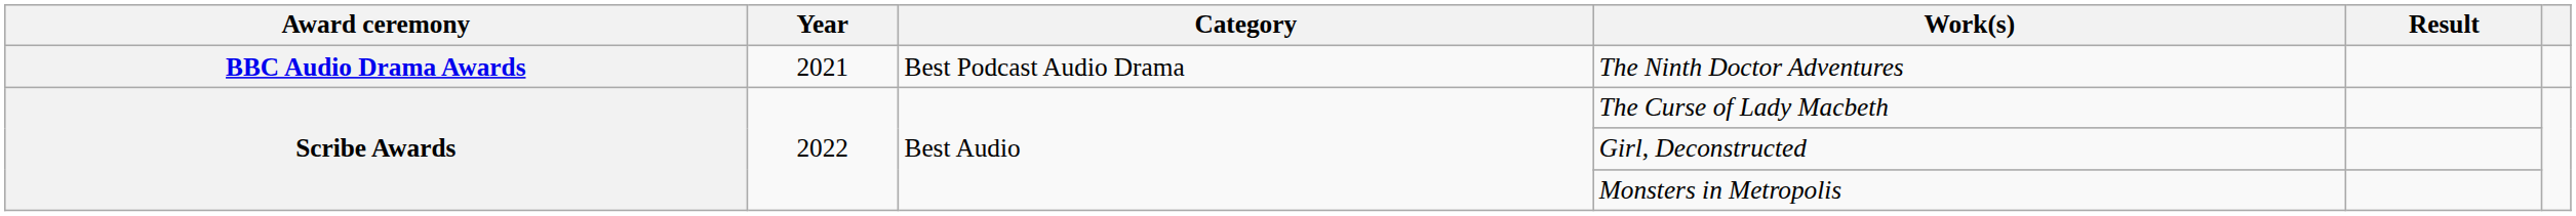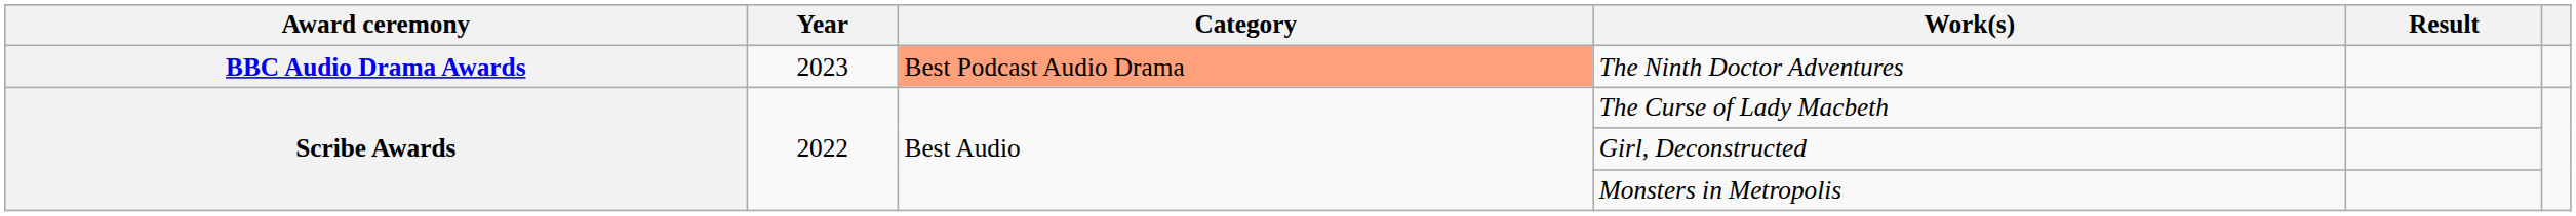The Ninth Doctor Adventures | Year: 2021 -> 2023
The Ninth Doctor Adventures | Category: no background -> lightsalmon background
